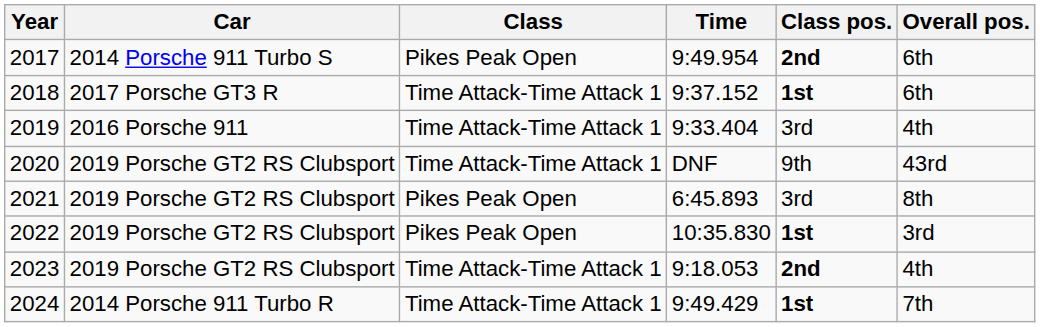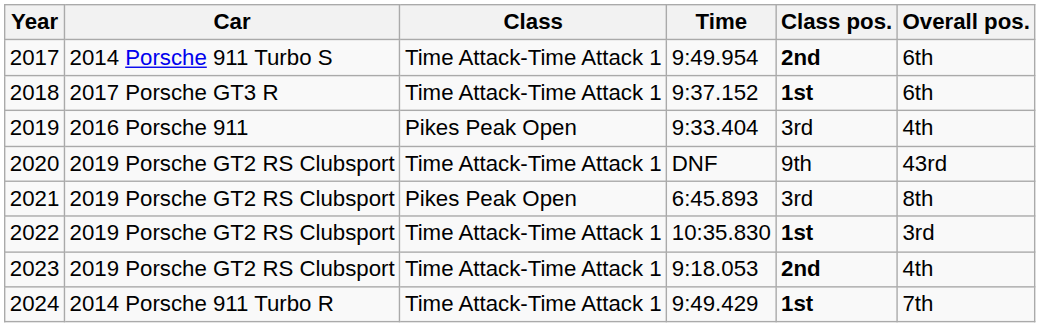2017 | Class: Pikes Peak Open -> Time Attack-Time Attack 1
2019 | Class: Time Attack-Time Attack 1 -> Pikes Peak Open
2022 | Class: Pikes Peak Open -> Time Attack-Time Attack 1
